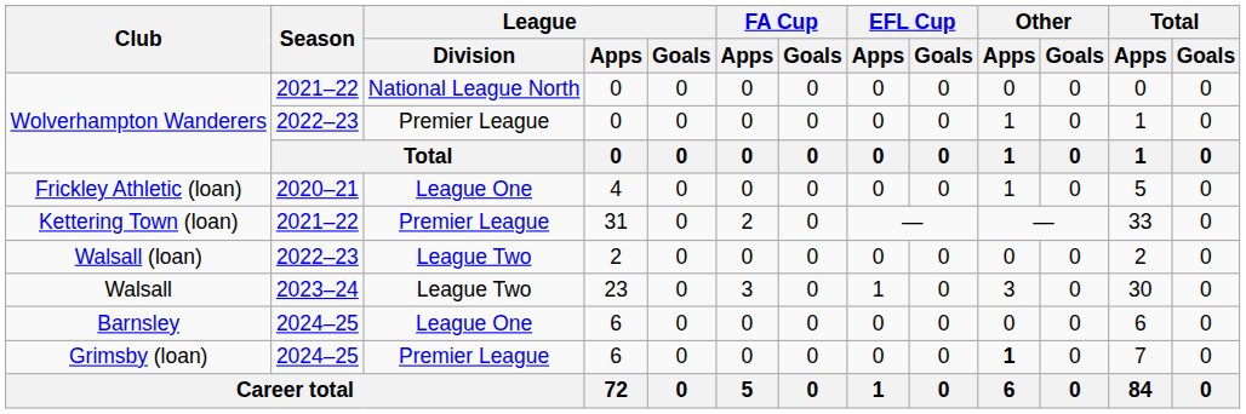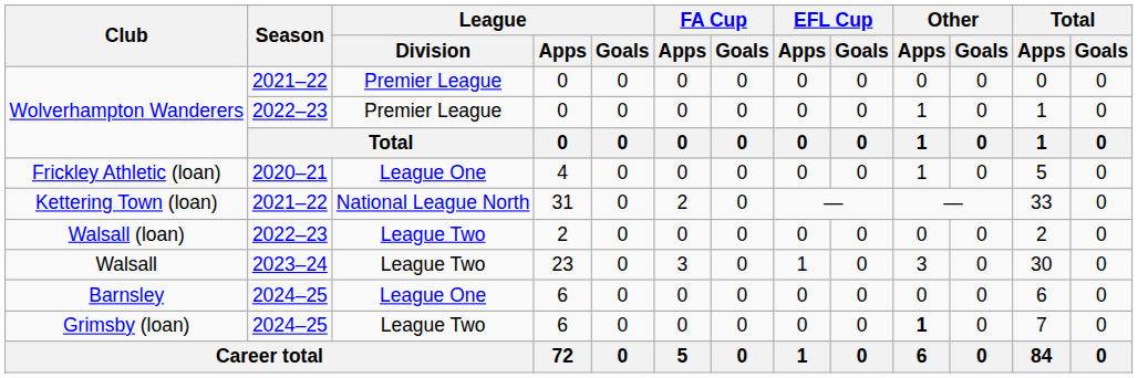Wolverhampton Wanderers / 2021–22 | League / Division: National League North -> Premier League
Kettering Town (loan) | League / Division: Premier League -> National League North
Grimsby (loan) | League / Division: Premier League -> League Two
